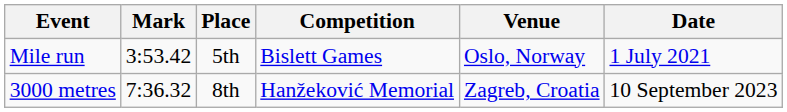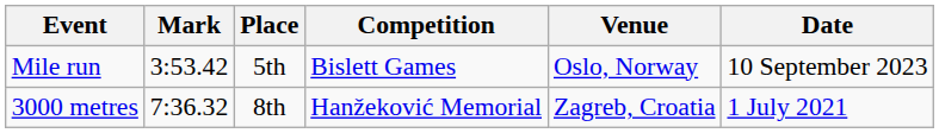Mile run | Date: 1 July 2021 -> 10 September 2023
3000 metres | Date: 10 September 2023 -> 1 July 2021
